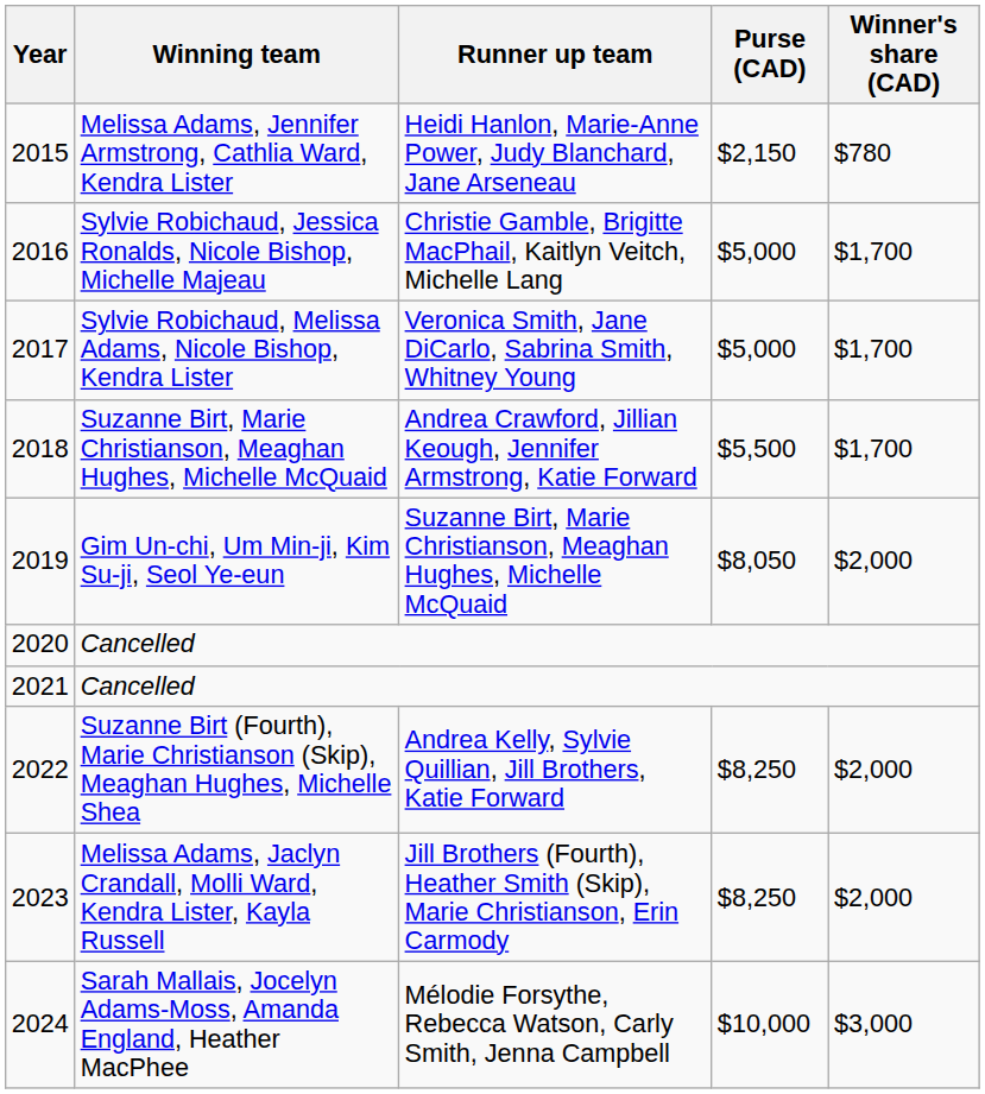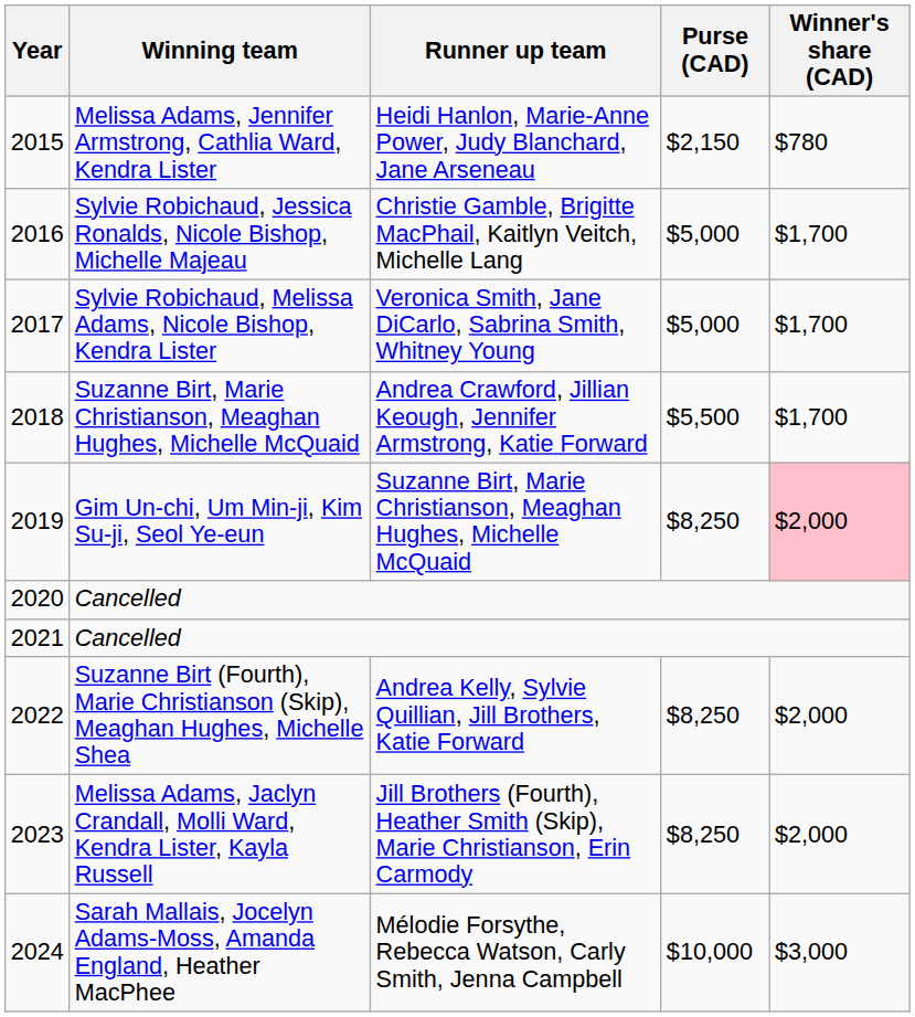Gim Un-chi, Um Min-ji, Kim Su-ji, Seol Ye-eun | Purse (CAD): $8,050 -> $8,250
Gim Un-chi, Um Min-ji, Kim Su-ji, Seol Ye-eun | Winner's share (CAD): no background -> pink background
